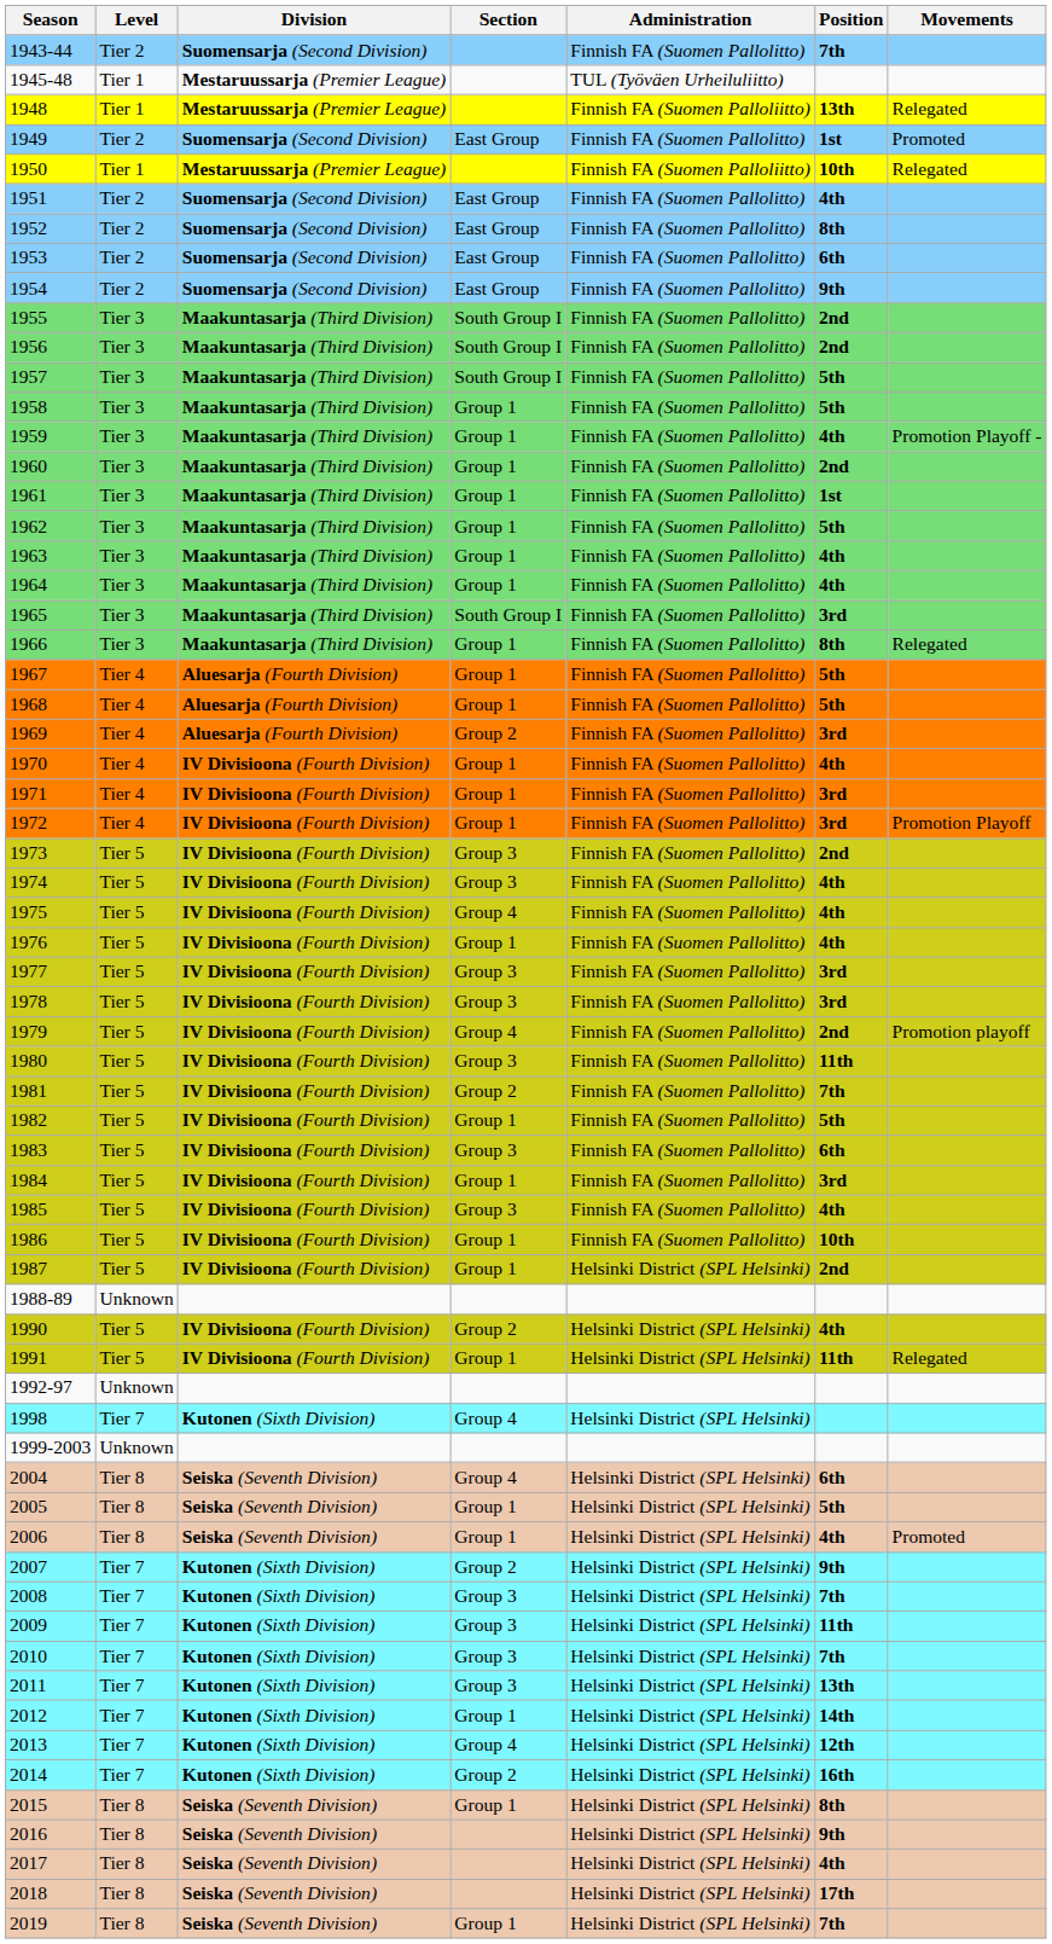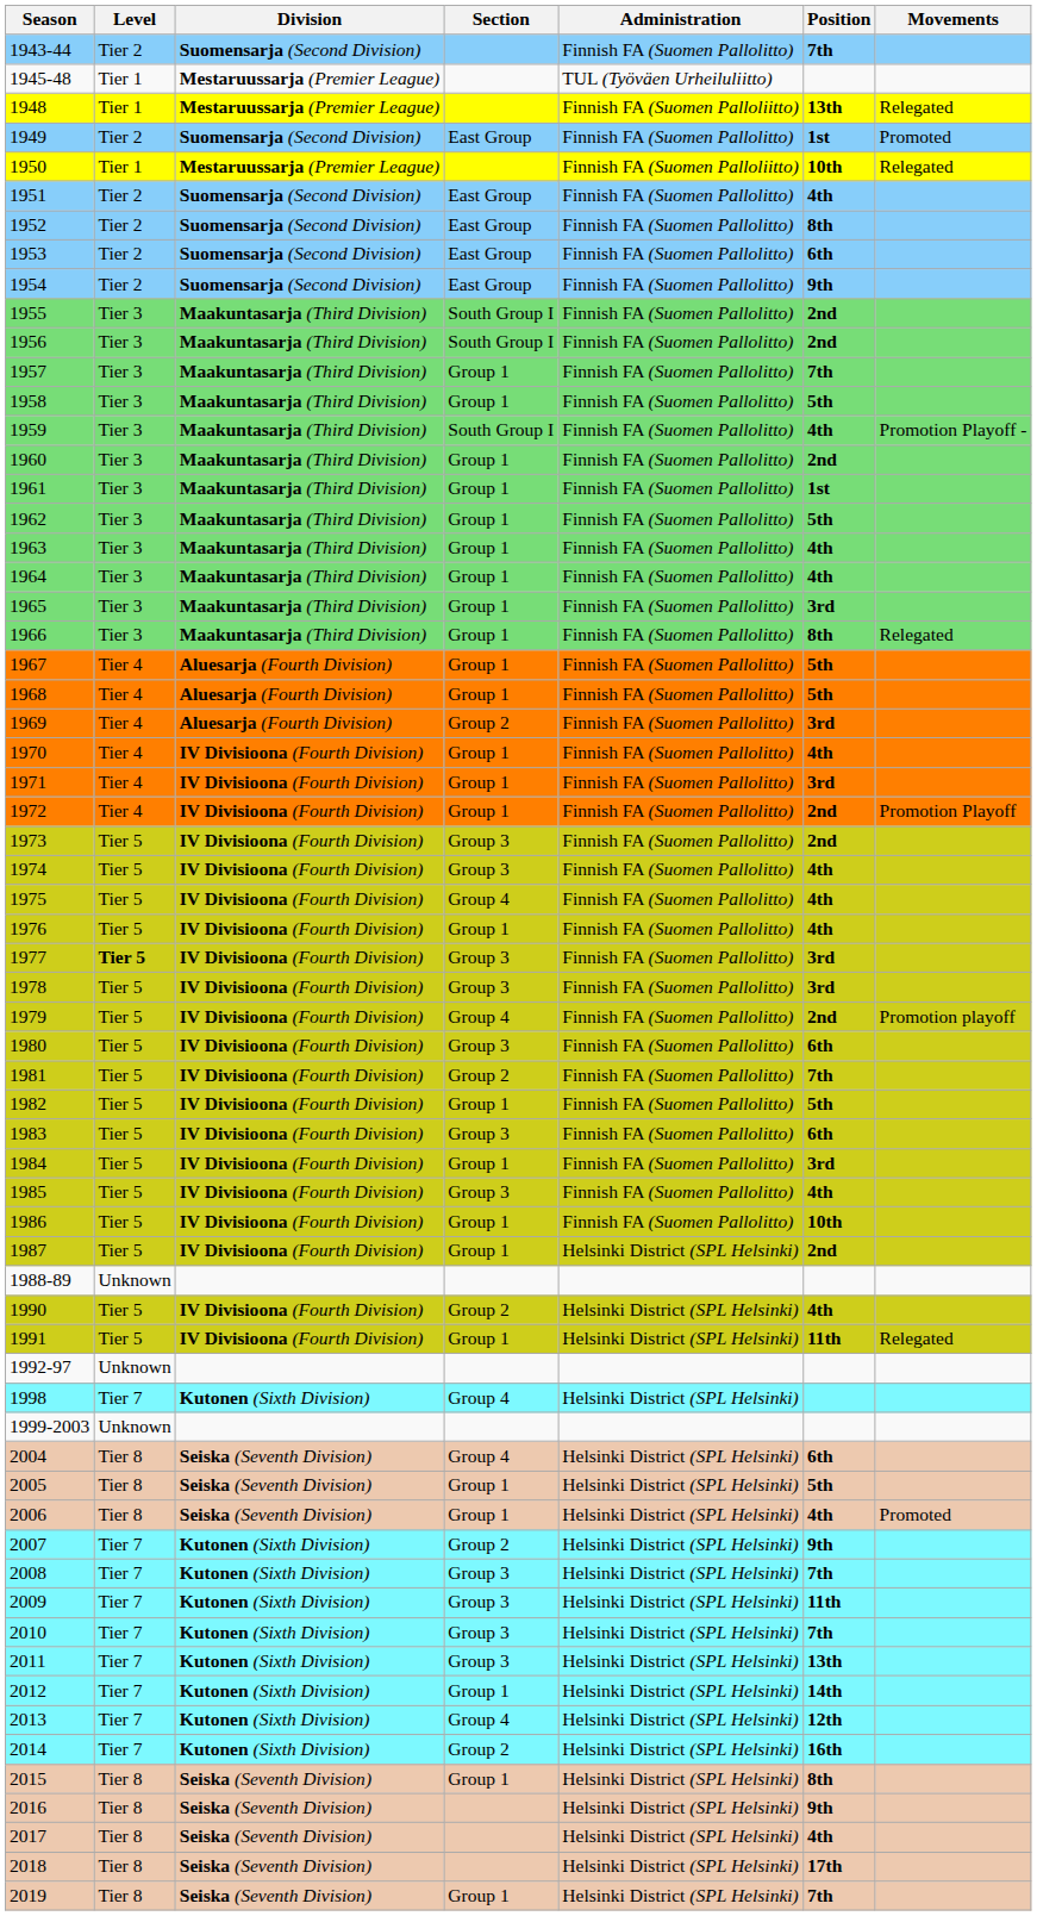1957 | Section: South Group I -> Group 1
1957 | Position: 5th -> 7th
1959 | Section: Group 1 -> South Group I
1965 | Section: South Group I -> Group 1
1972 | Position: 3rd -> 2nd
1977 | Level: normal -> bold
1980 | Position: 11th -> 6th
